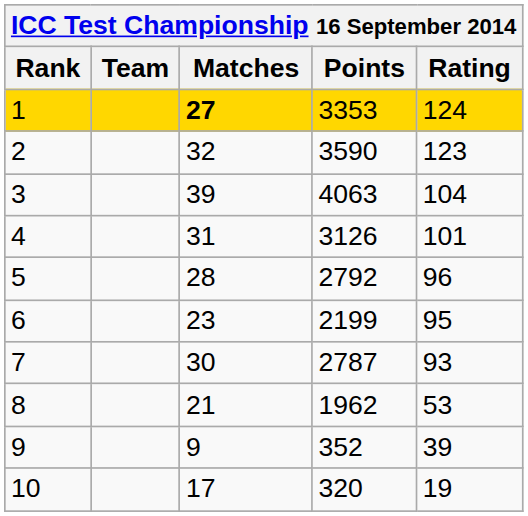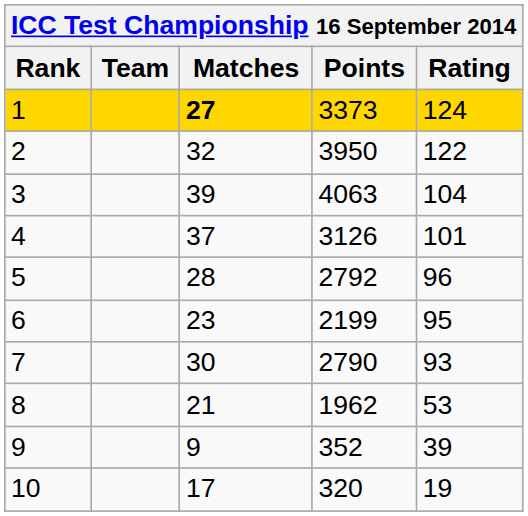1 | Points: 3353 -> 3373
2 | Points: 3590 -> 3950
2 | Rating: 123 -> 122
4 | Matches: 31 -> 37
7 | Points: 2787 -> 2790
